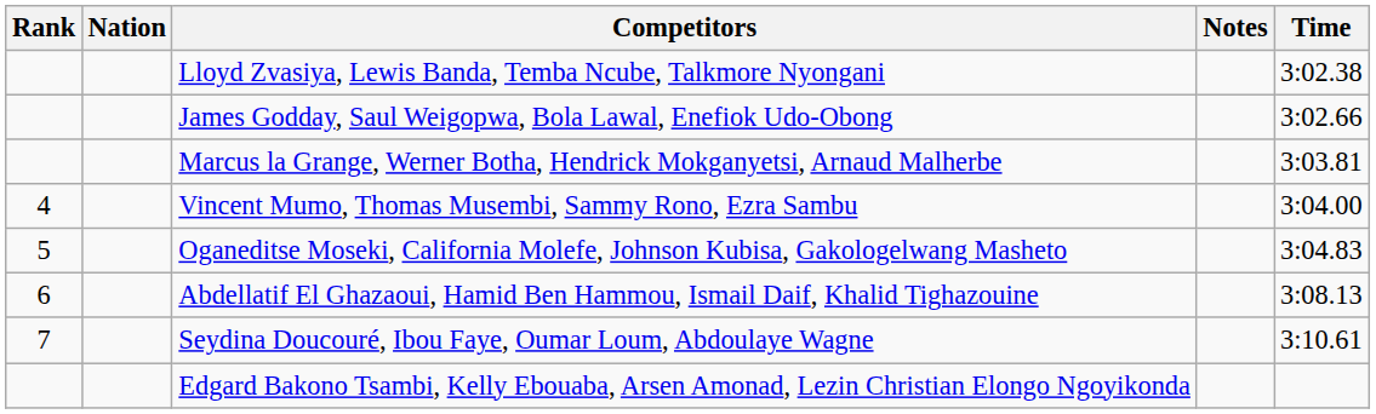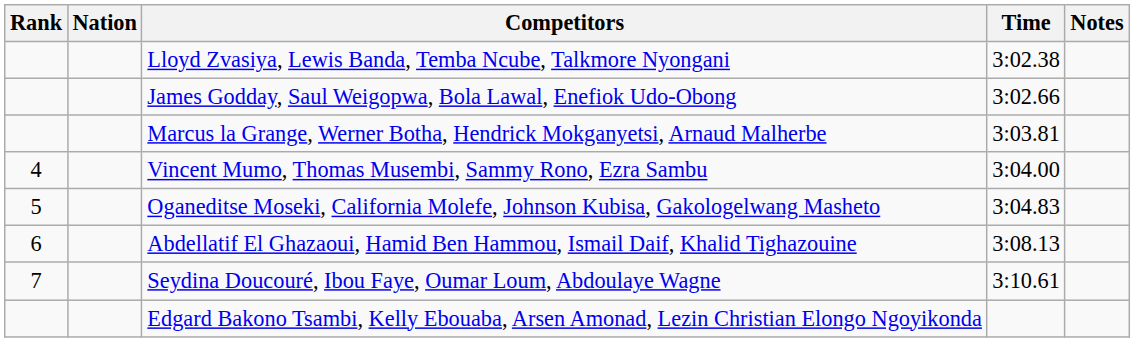columns swapped: Time <-> Notes
